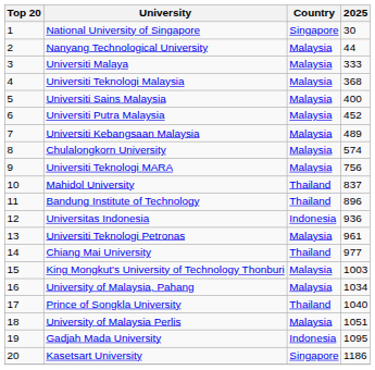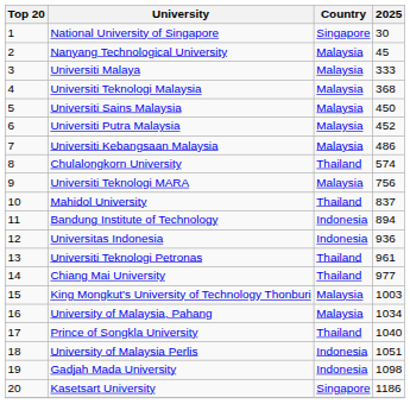Nanyang Technological University | 2025: 44 -> 45
Universiti Sains Malaysia | 2025: 400 -> 450
Universiti Kebangsaan Malaysia | 2025: 489 -> 486
Chulalongkorn University | Country: Malaysia -> Thailand
Bandung Institute of Technology | Country: Thailand -> Indonesia
Bandung Institute of Technology | 2025: 896 -> 894
Universiti Teknologi Petronas | Country: Malaysia -> Thailand
University of Malaysia Perlis | Country: Malaysia -> Indonesia
Gadjah Mada University | 2025: 1095 -> 1098
